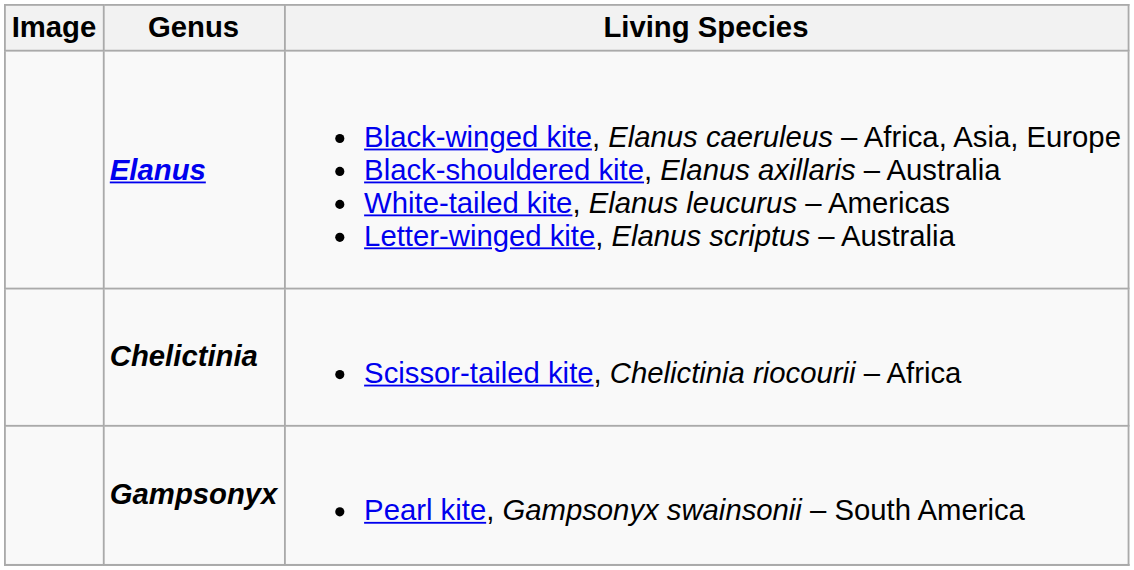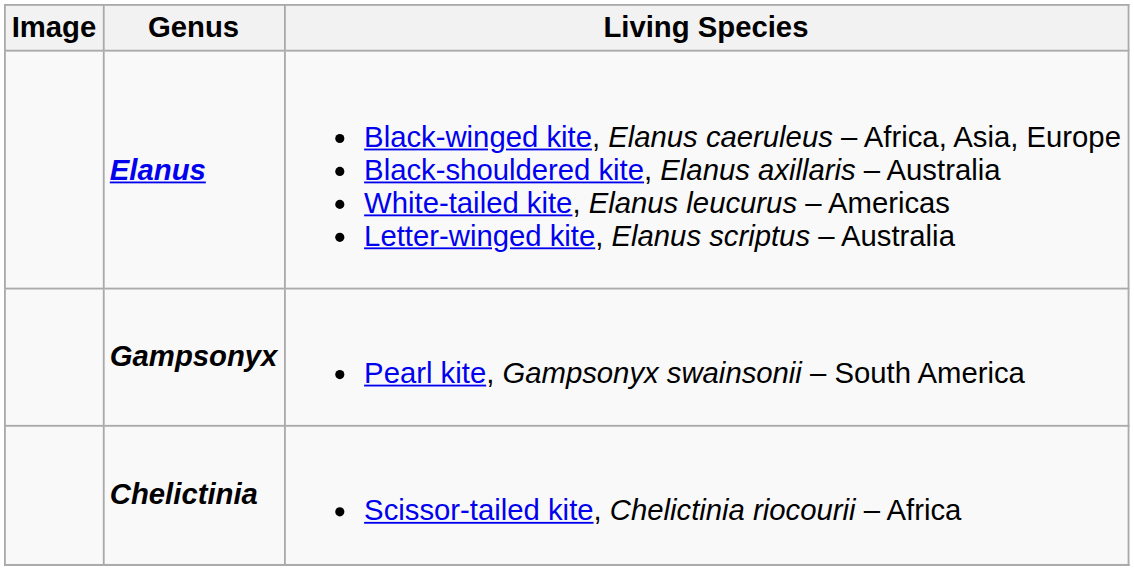rows swapped: Chelictinia <-> Gampsonyx
